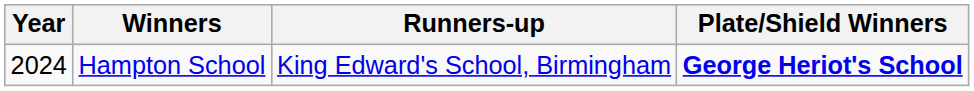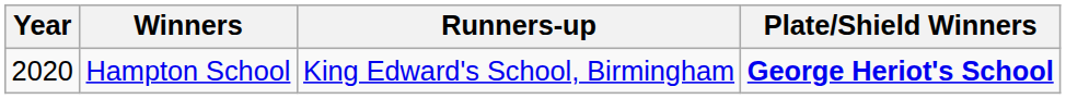Hampton School | Year: 2024 -> 2020
